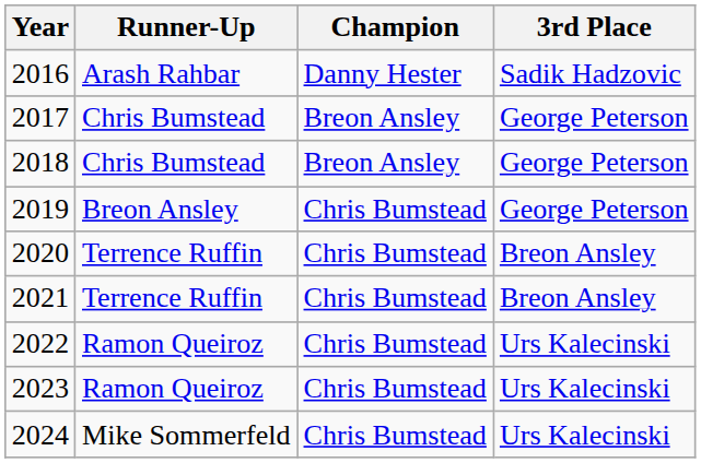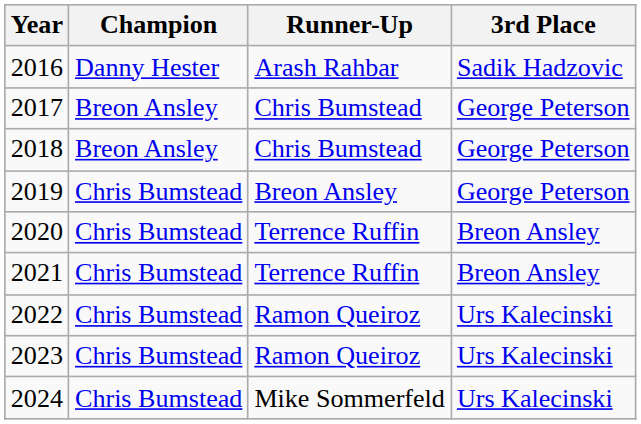columns swapped: Champion <-> Runner-Up
